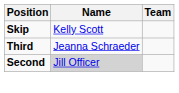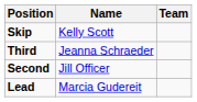Second | Name: lightgrey background -> no background
+ row: Lead | Marcia Gudereit
